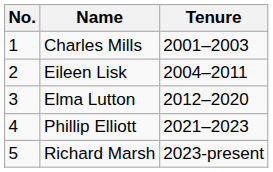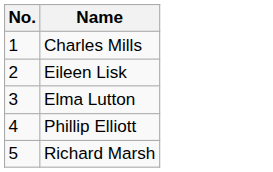- column: Tenure | 2001–2003 | 2004–2011 | 2012–2020 | 2021–2023 | 2023-present
